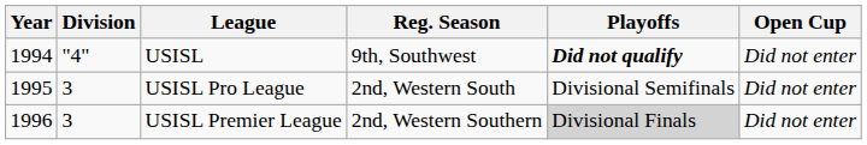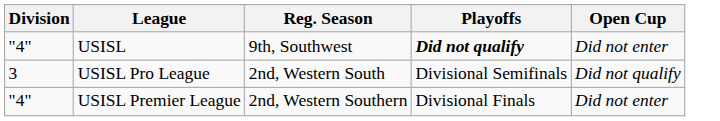- column: Year | 1994 | 1995 | 1996
USISL Pro League | Open Cup: Did not enter -> Did not qualify
USISL Premier League | Division: 3 -> "4"
USISL Premier League | Playoffs: lightgrey background -> no background
